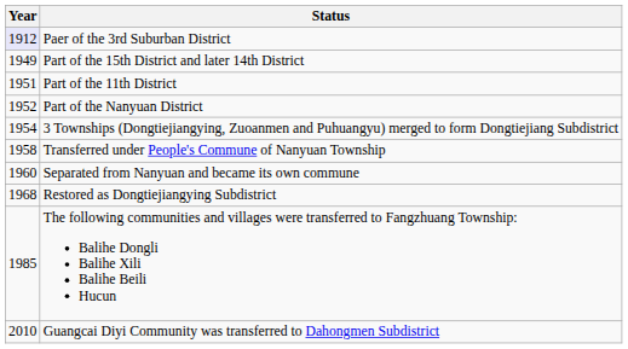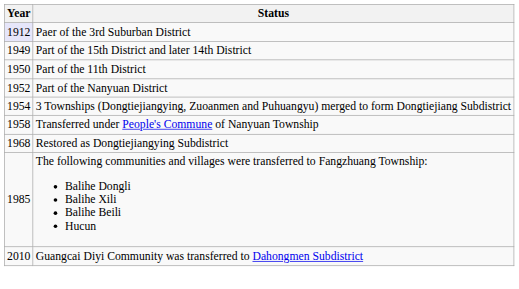Part of the 11th District | Year: 1951 -> 1950
- row: 1960 | Separated from Nanyuan and became its own commune
